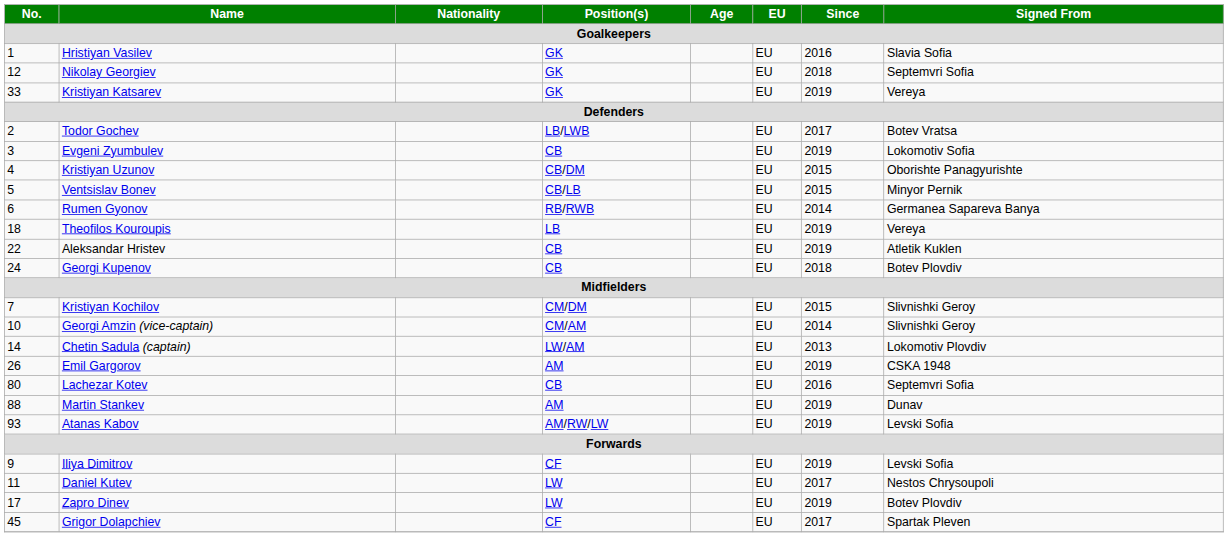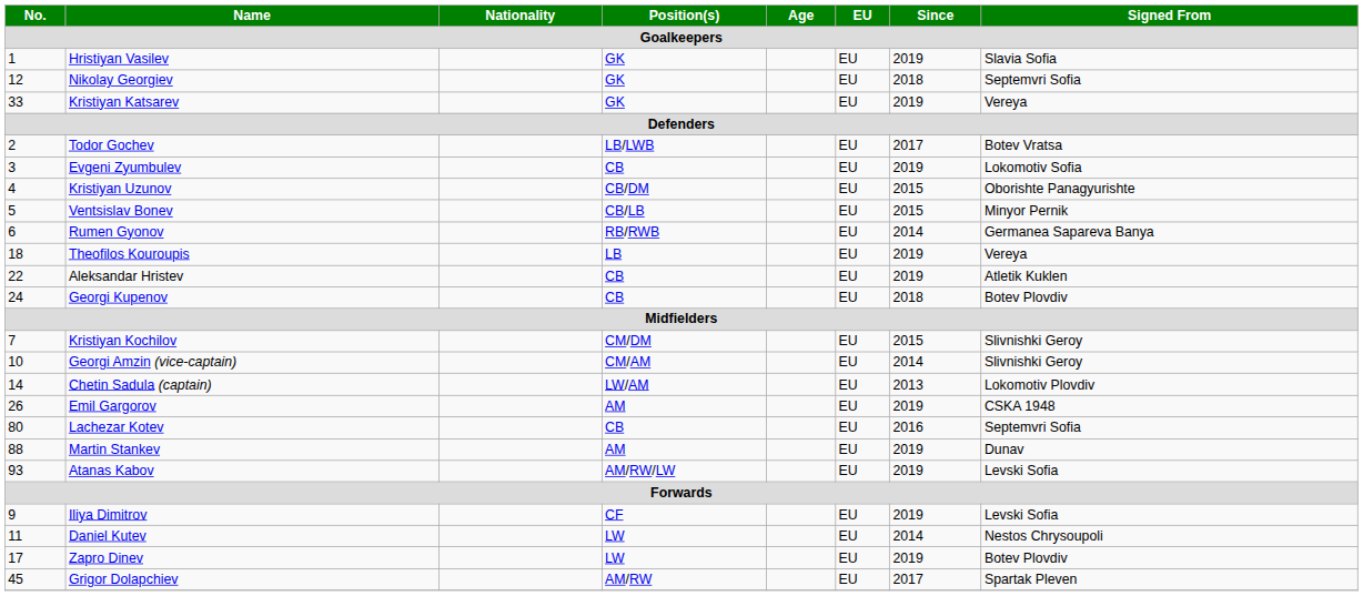Hristiyan Vasilev | Since: 2016 -> 2019
Daniel Kutev | Since: 2017 -> 2014
Grigor Dolapchiev | Position(s): CF -> AM/RW
